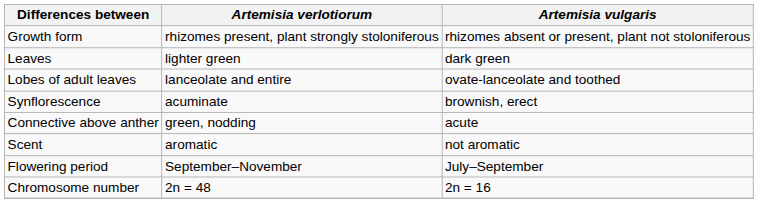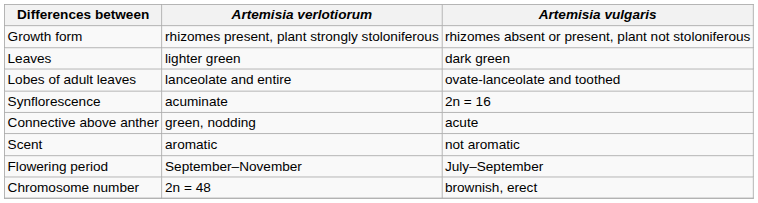Synflorescence | Artemisia vulgaris: brownish, erect -> 2n = 16
Chromosome number | Artemisia vulgaris: 2n = 16 -> brownish, erect
